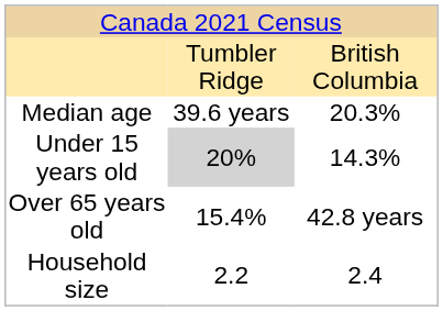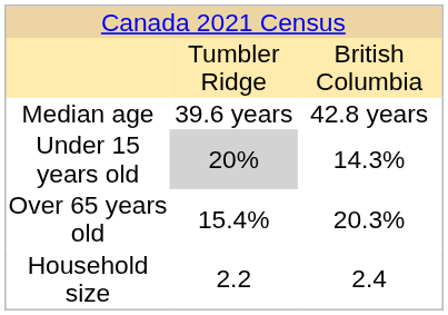Median age | column 3: 20.3% -> 42.8 years
Over 65 years old | column 3: 42.8 years -> 20.3%
